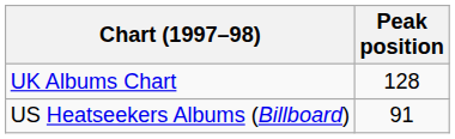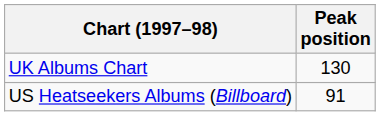UK Albums Chart | Peak position: 128 -> 130
